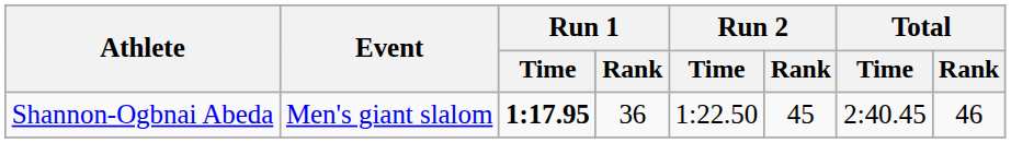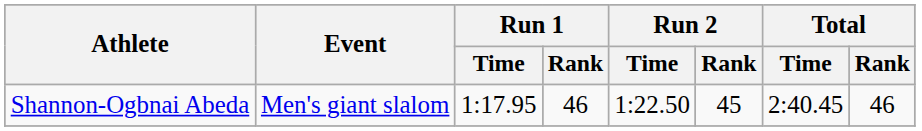Shannon-Ogbnai Abeda | Run 1 / Time: bold -> normal
Shannon-Ogbnai Abeda | Run 1 / Rank: 36 -> 46
